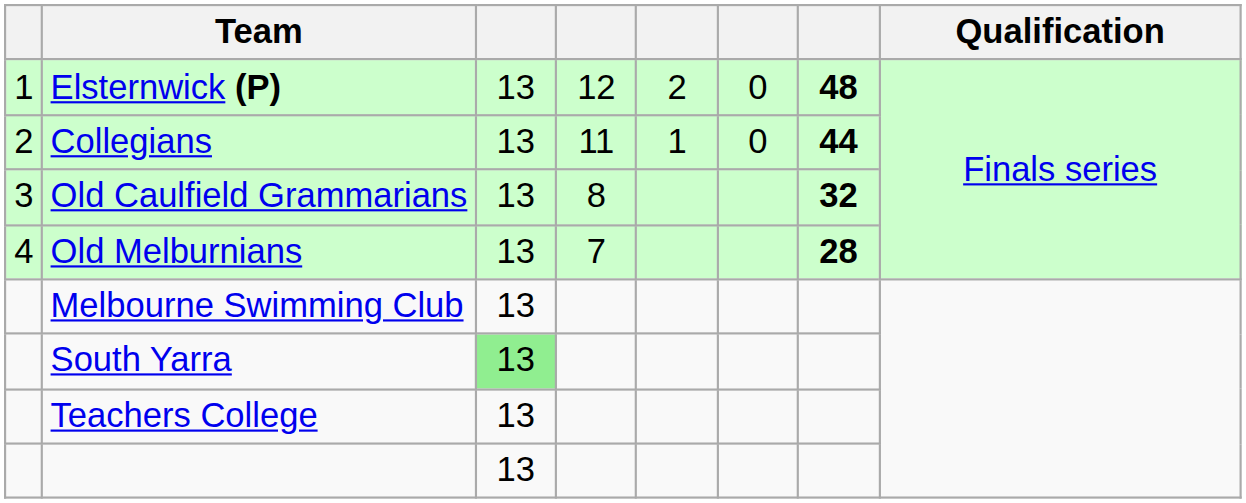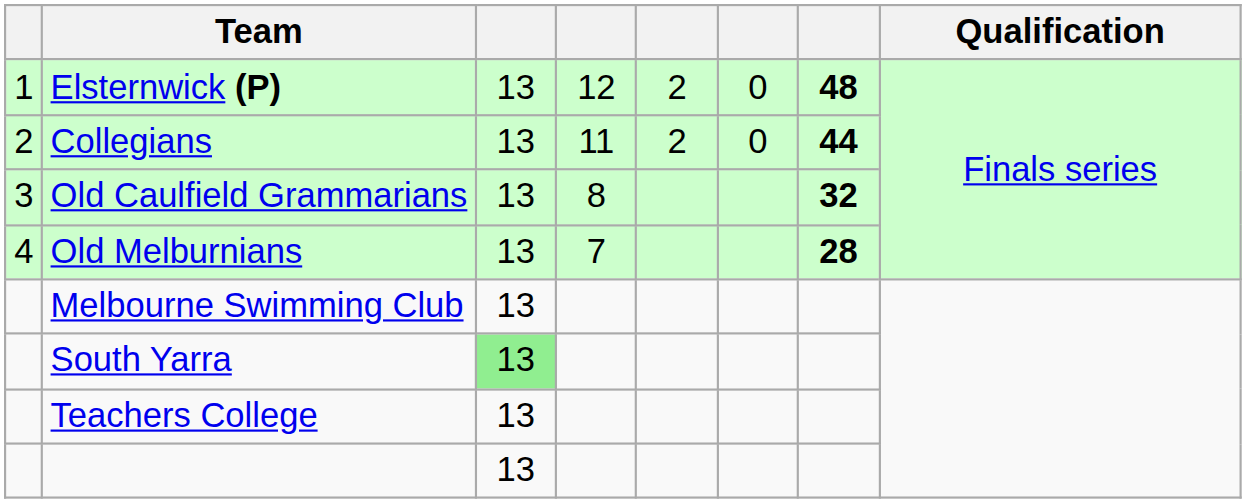Collegians | column 5: 1 -> 2
